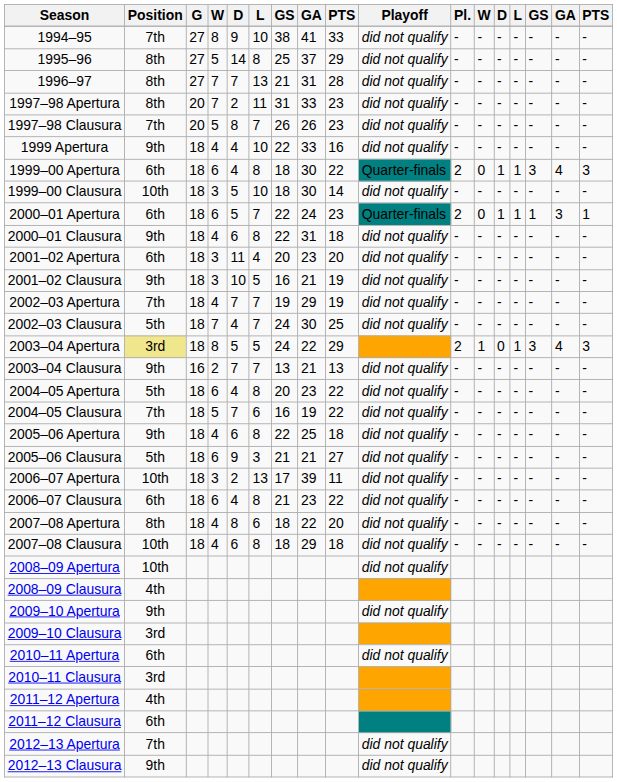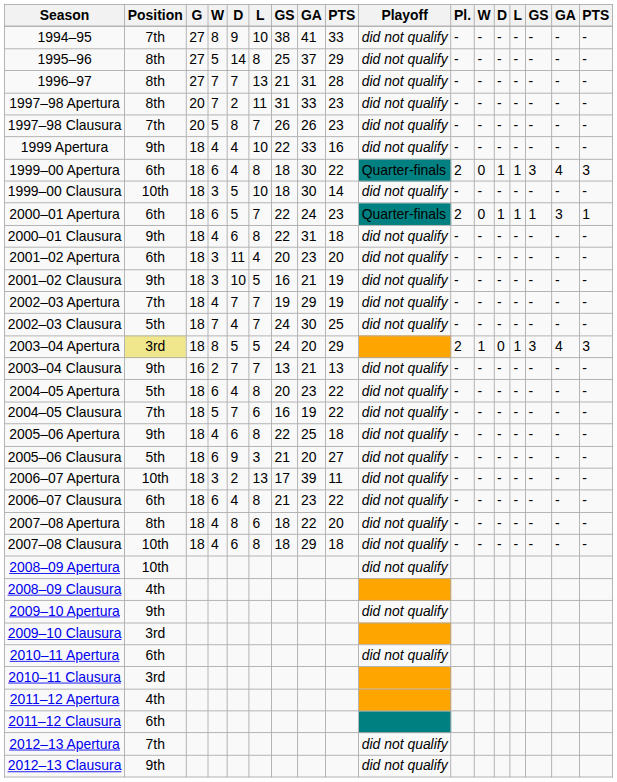2003–04 Apertura | column 8: 22 -> 20
2005–06 Clausura | column 8: 21 -> 20
